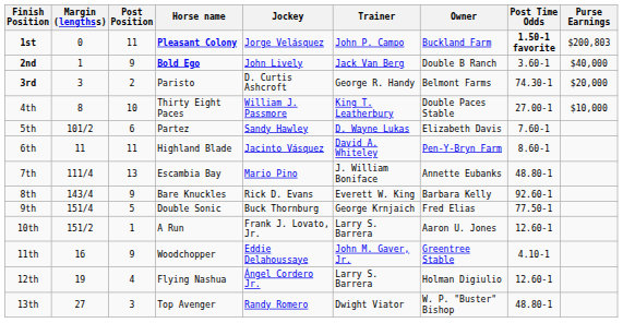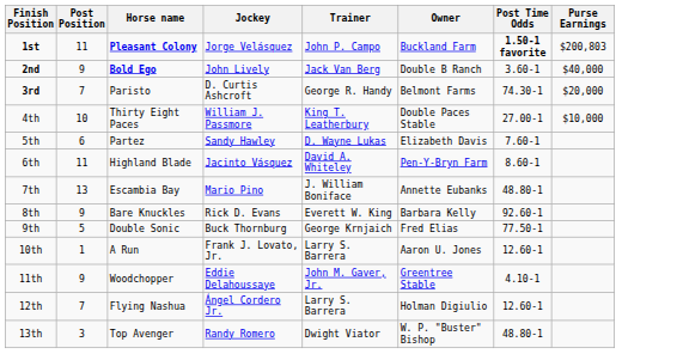- column: Margin (lengthss) | 0 | 1 | 3 | 8 | 101/2 | 11 | 111/4 | 143/4 | 151/4 | 151/2 | 16 | 19 | 27
3rd | Post Position: 2 -> 7
12th | Post Position: 4 -> 7
